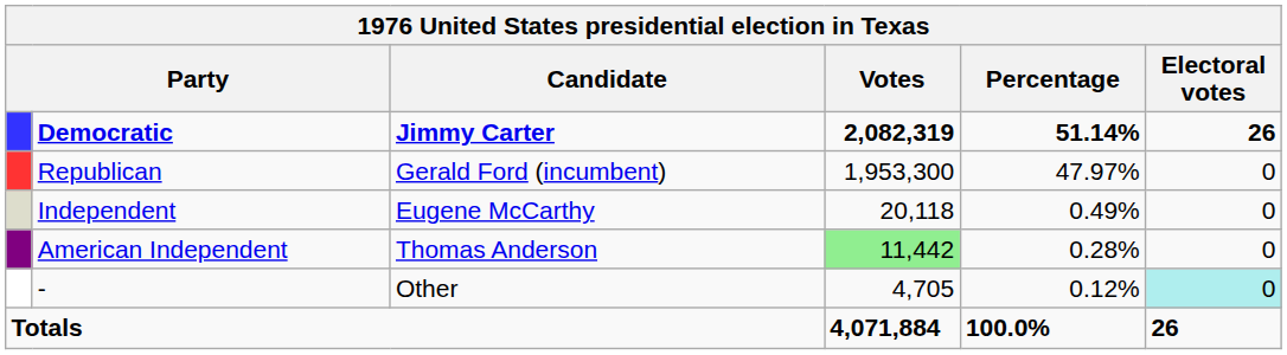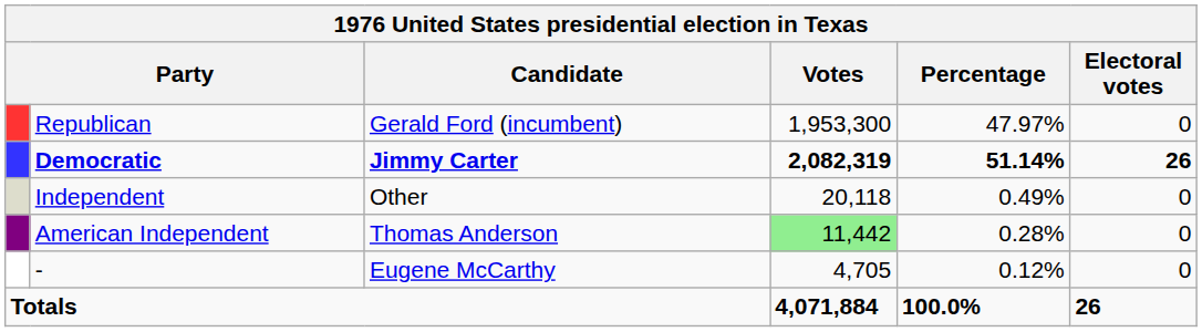rows swapped: Democratic <-> Republican
Independent | Candidate: Eugene McCarthy -> Other
- | Candidate: Other -> Eugene McCarthy
- | Electoral votes: paleturquoise background -> no background
